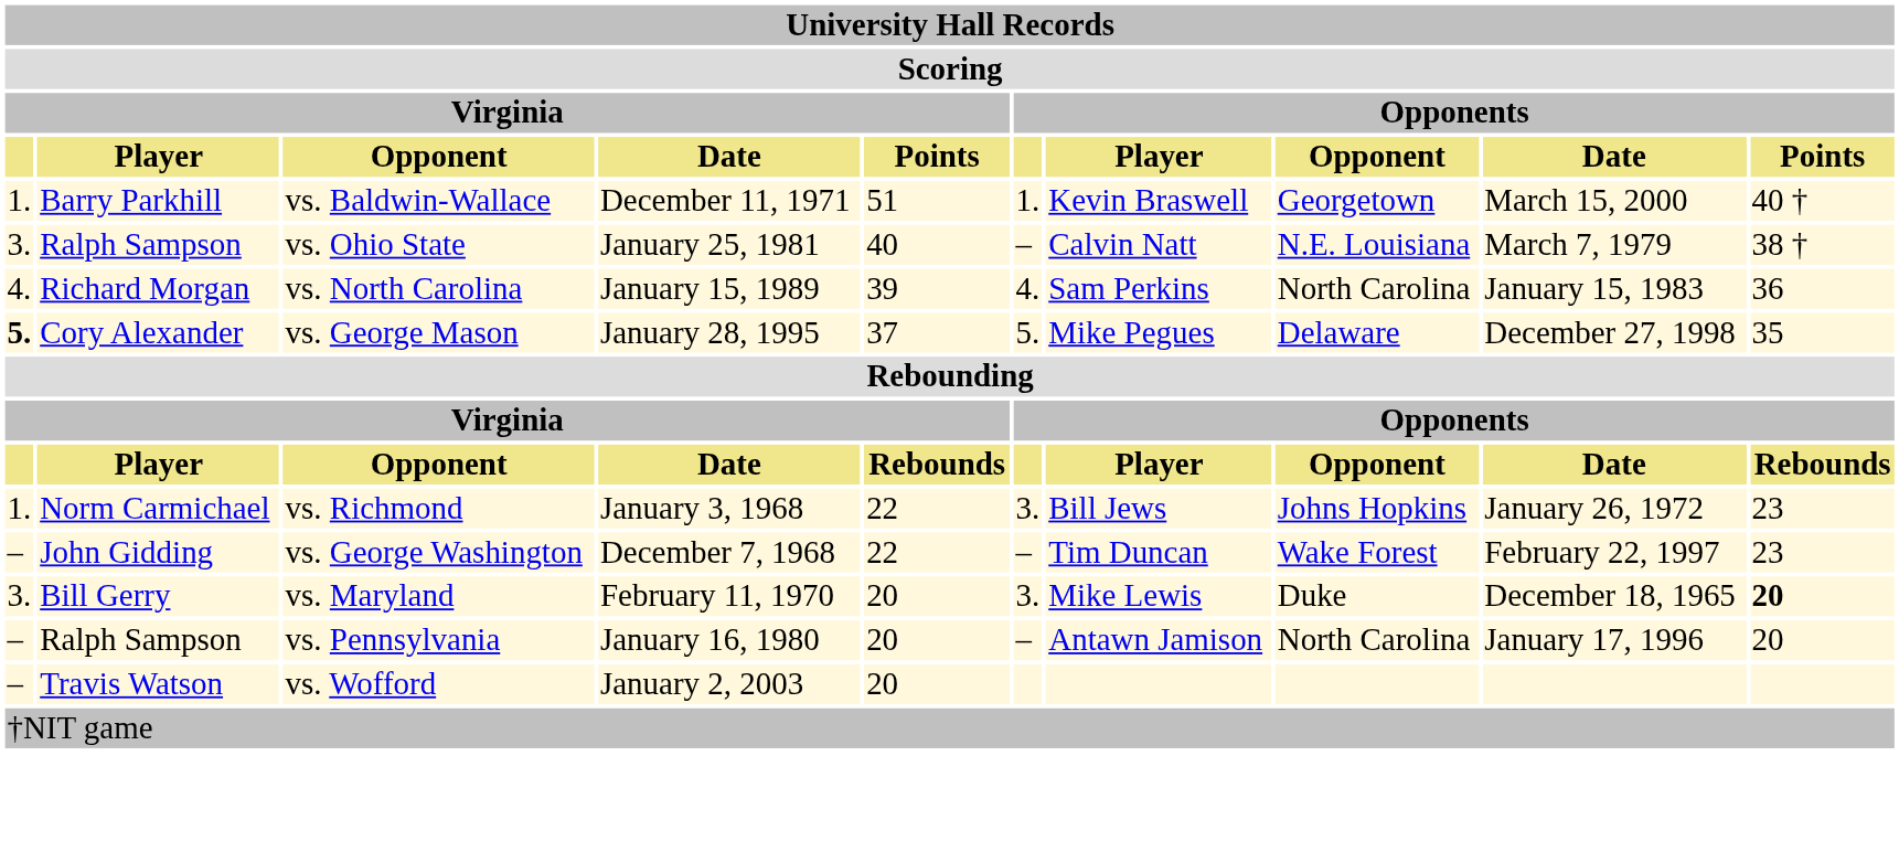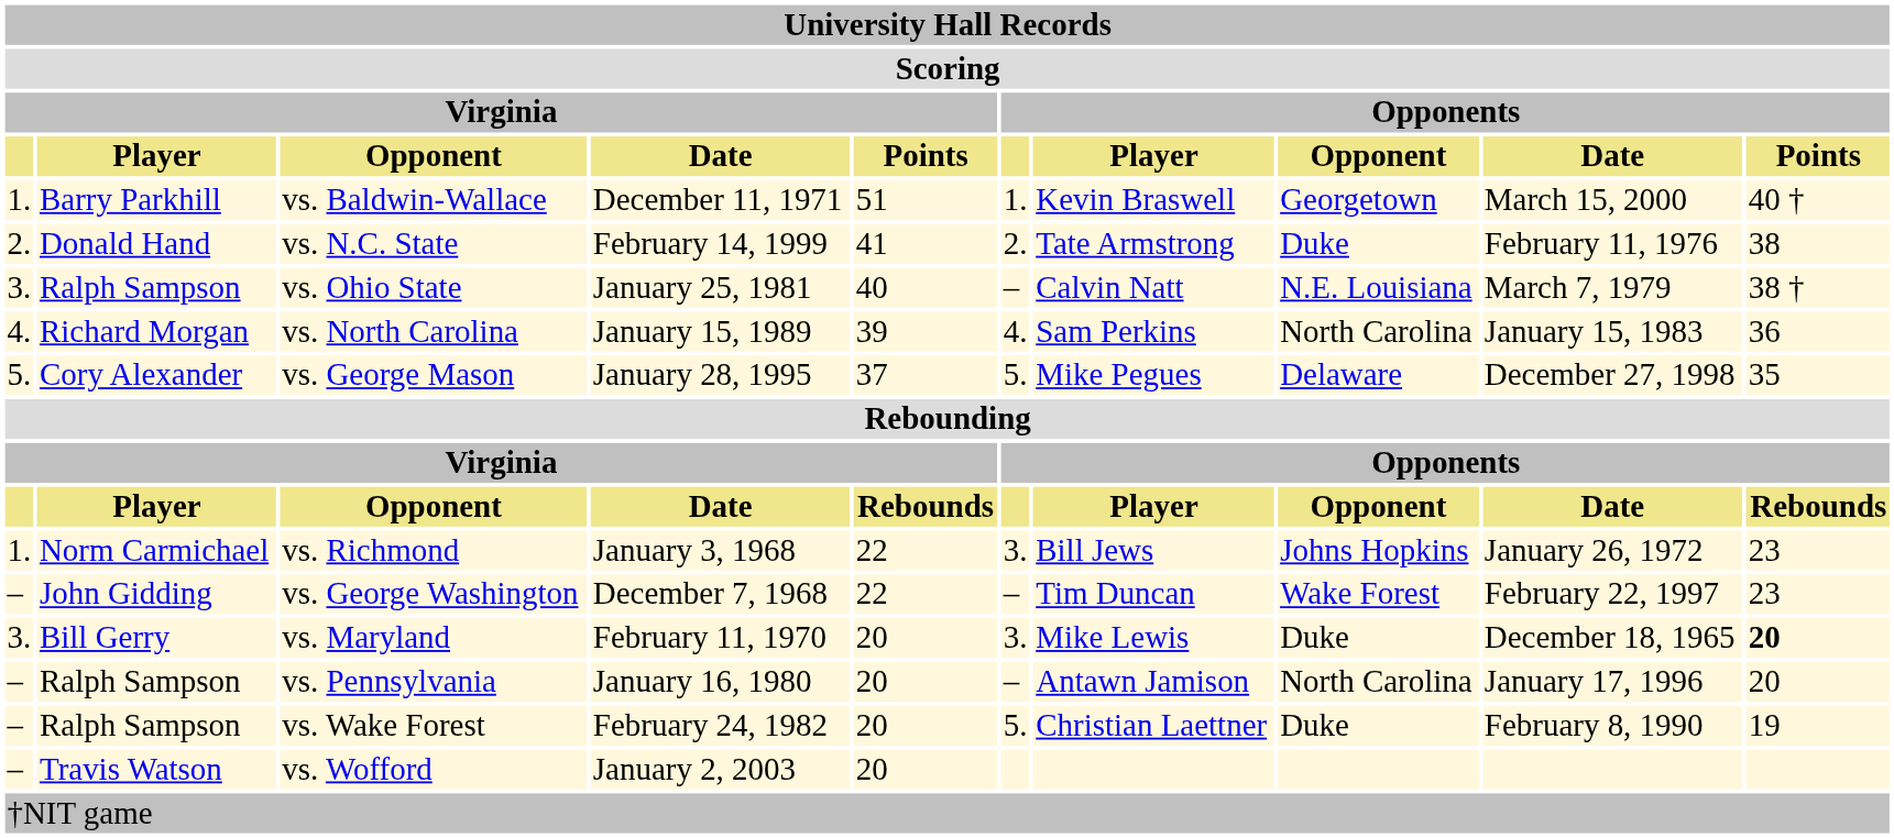+ row: 2. | Donald Hand | vs. N.C. State | February 14, 1999 | 41 | 2. | Tate Armstrong | Duke | February 11, 1976 | 38
vs. George Mason | Virginia: bold -> normal
+ row: – | Ralph Sampson | vs. Wake Forest | February 24, 1982 | 20 | 5. | Christian Laettner | Duke | February 8, 1990 | 19
